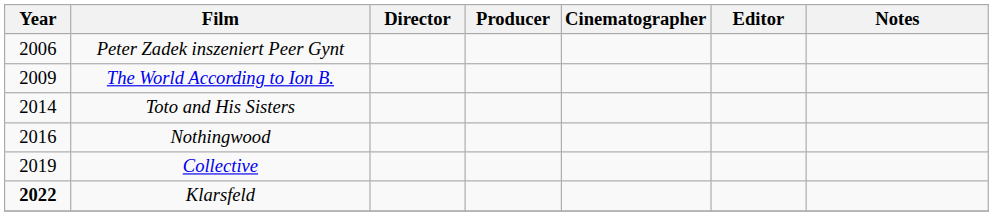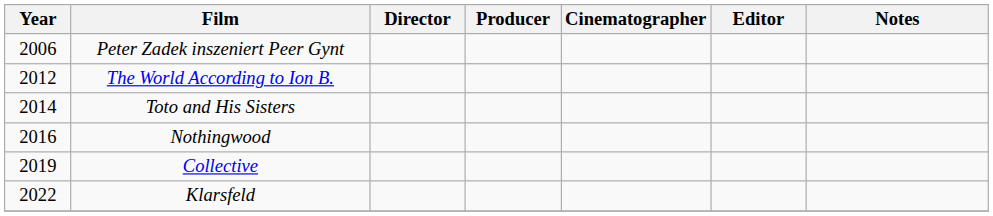The World According to Ion B. | Year: 2009 -> 2012
Klarsfeld | Year: bold -> normal
